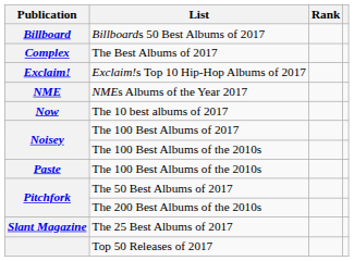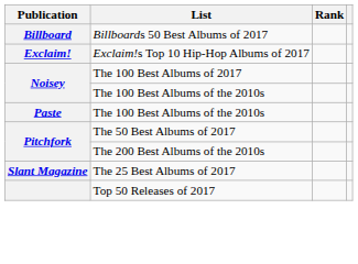- row: Complex | The Best Albums of 2017
- row: NME | NMEs Albums of the Year 2017
- row: Now | The 10 best albums of 2017
